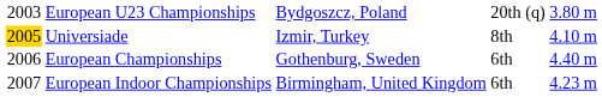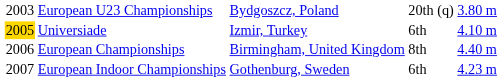Universiade | column 4: 8th -> 6th
European Championships | column 3: Gothenburg, Sweden -> Birmingham, United Kingdom
European Championships | column 4: 6th -> 8th
European Indoor Championships | column 3: Birmingham, United Kingdom -> Gothenburg, Sweden
